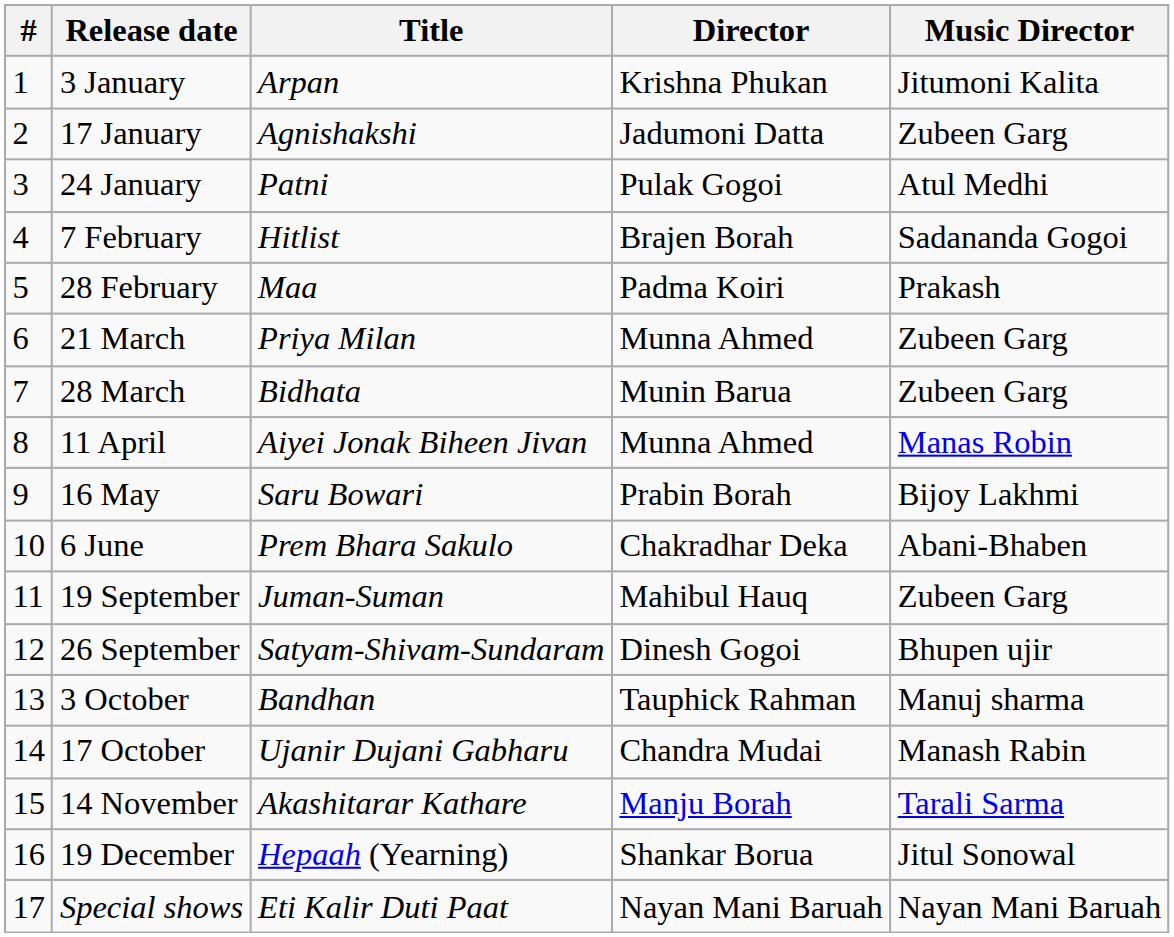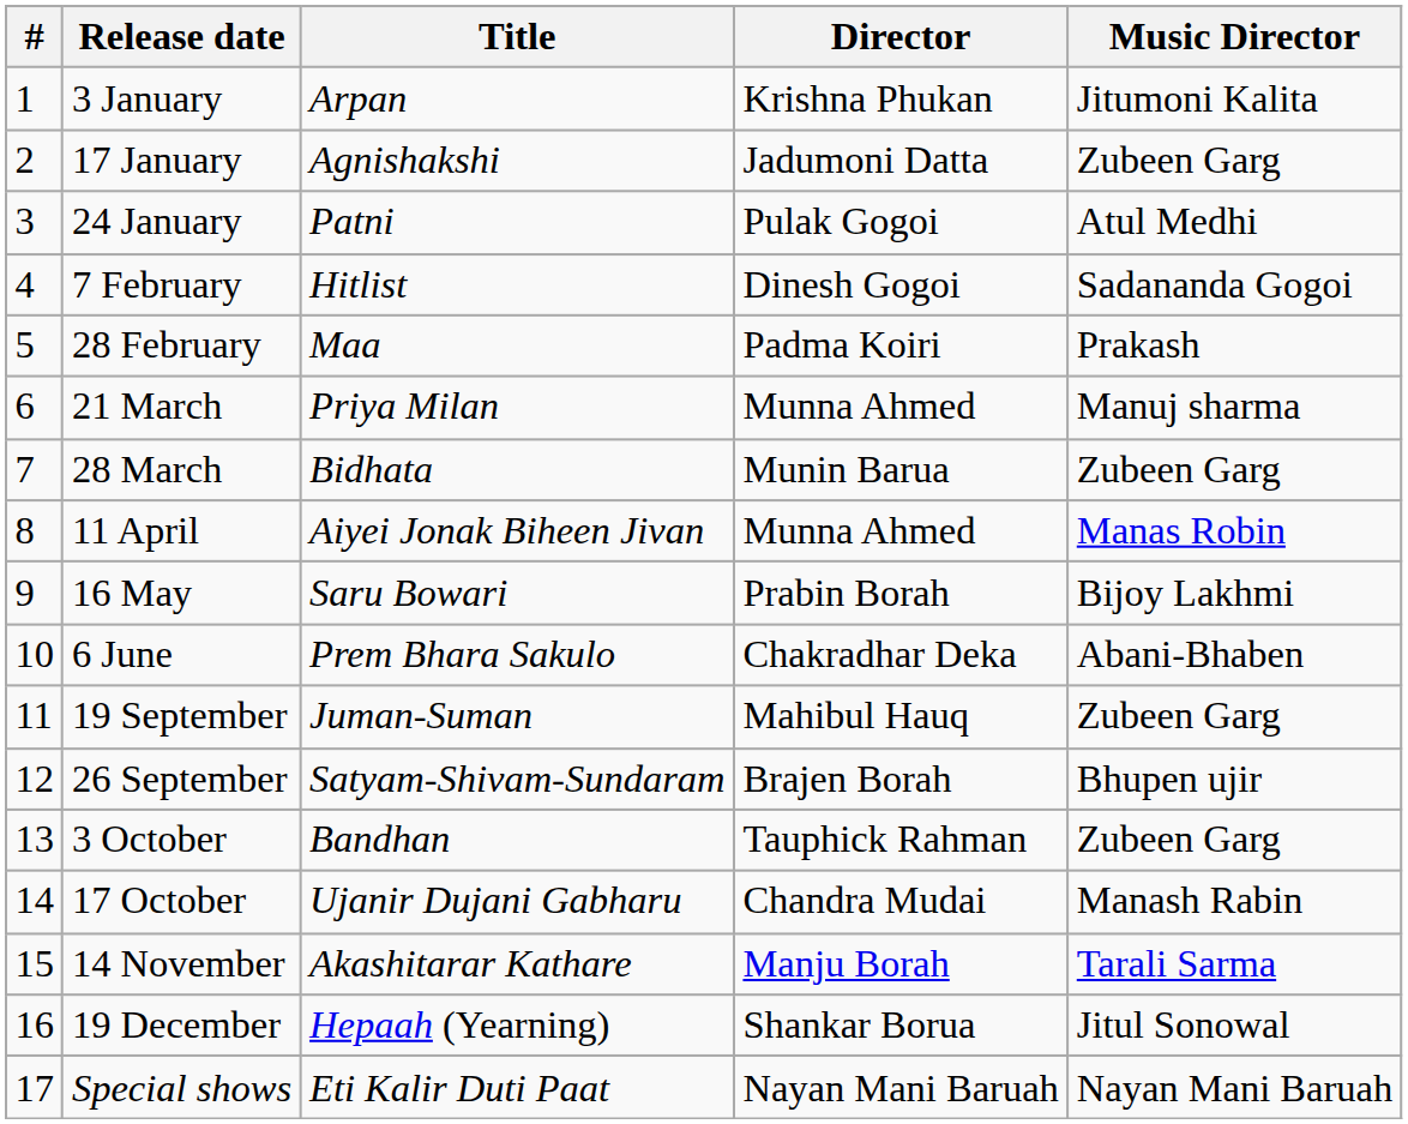7 February | Director: Brajen Borah -> Dinesh Gogoi
21 March | Music Director: Zubeen Garg -> Manuj sharma
26 September | Director: Dinesh Gogoi -> Brajen Borah
3 October | Music Director: Manuj sharma -> Zubeen Garg
